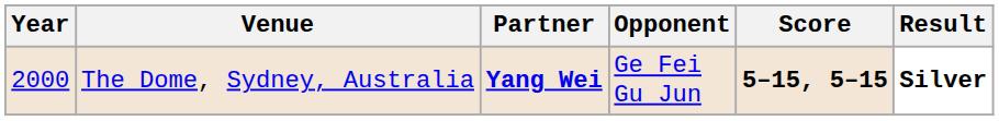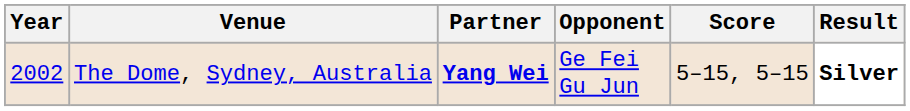The Dome, Sydney, Australia | Year: 2000 -> 2002
The Dome, Sydney, Australia | Score: bold -> normal
